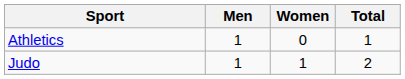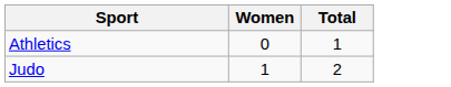- column: Men | 1 | 1
